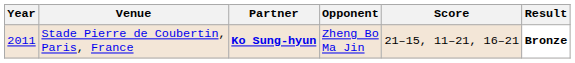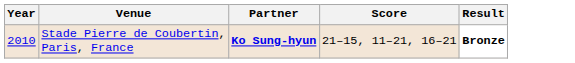- column: Opponent | Zheng Bo Ma Jin
Stade Pierre de Coubertin, Paris, France | Year: 2011 -> 2010
